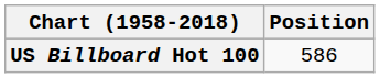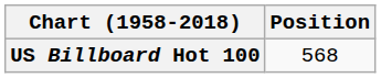US Billboard Hot 100 | Position: 586 -> 568
